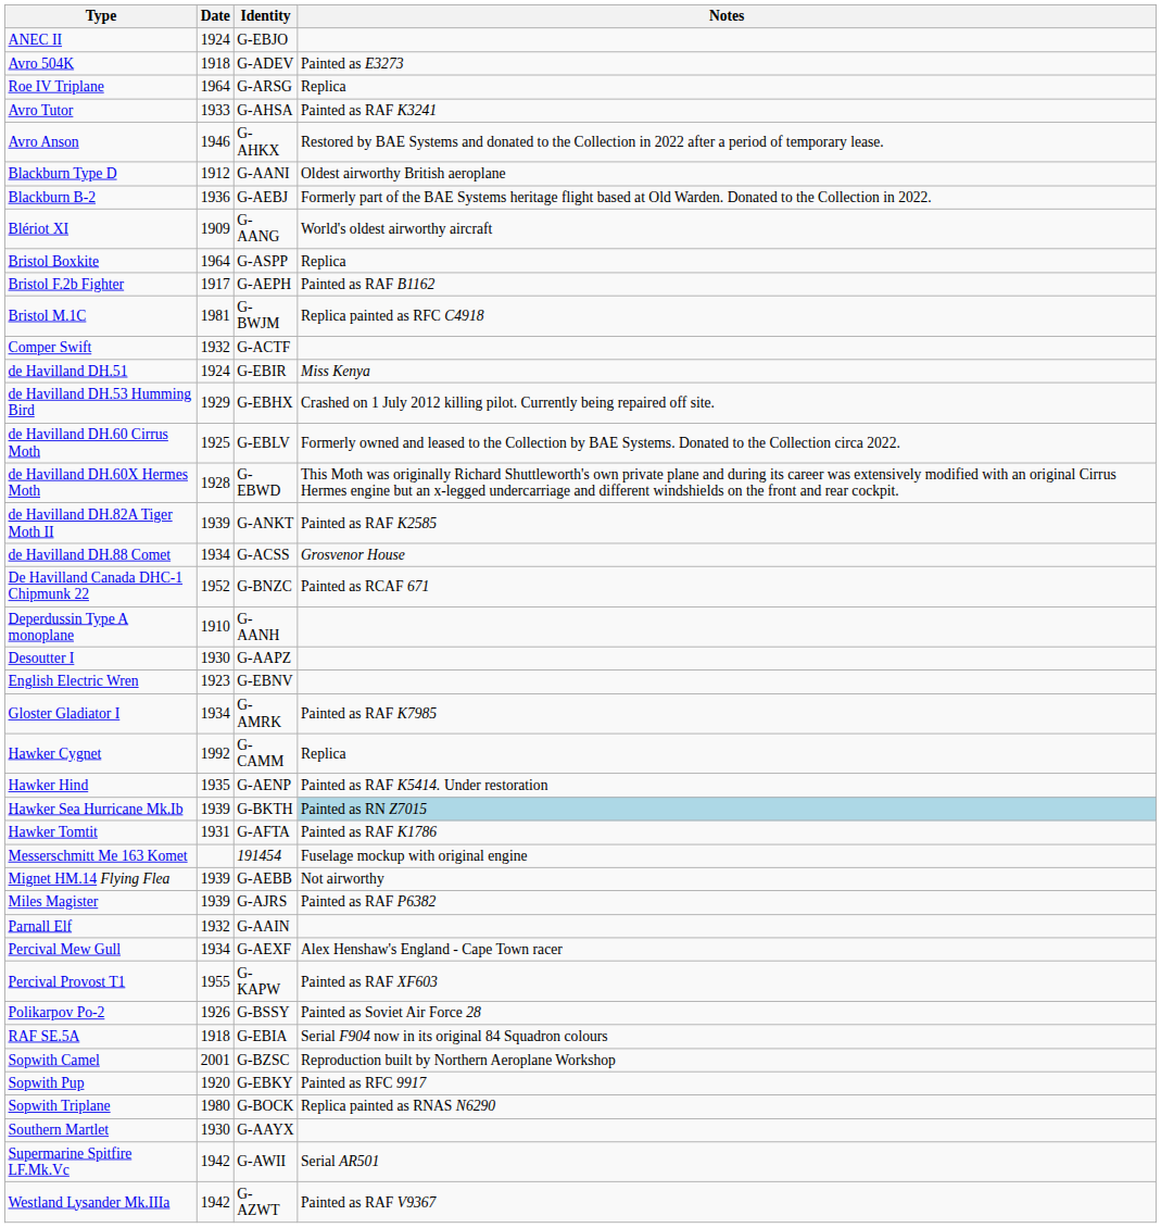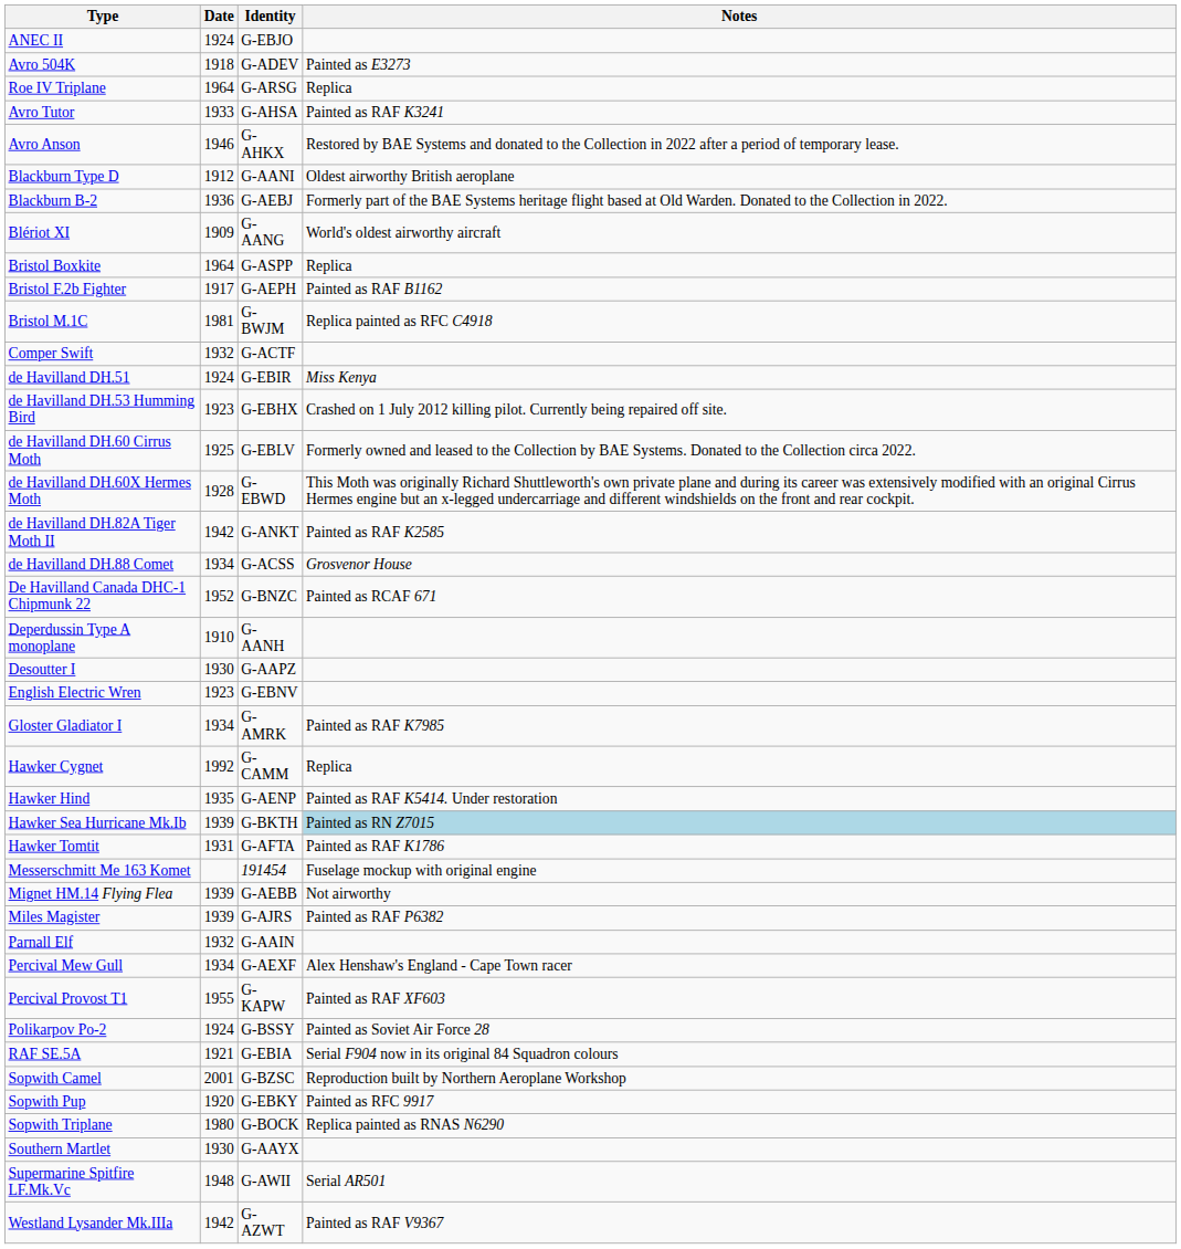de Havilland DH.53 Humming Bird | Date: 1929 -> 1923
de Havilland DH.82A Tiger Moth II | Date: 1939 -> 1942
Polikarpov Po-2 | Date: 1926 -> 1924
RAF SE.5A | Date: 1918 -> 1921
Supermarine Spitfire LF.Mk.Vc | Date: 1942 -> 1948
